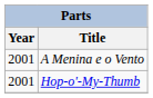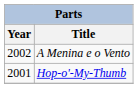A Menina e o Vento | Year: 2001 -> 2002
